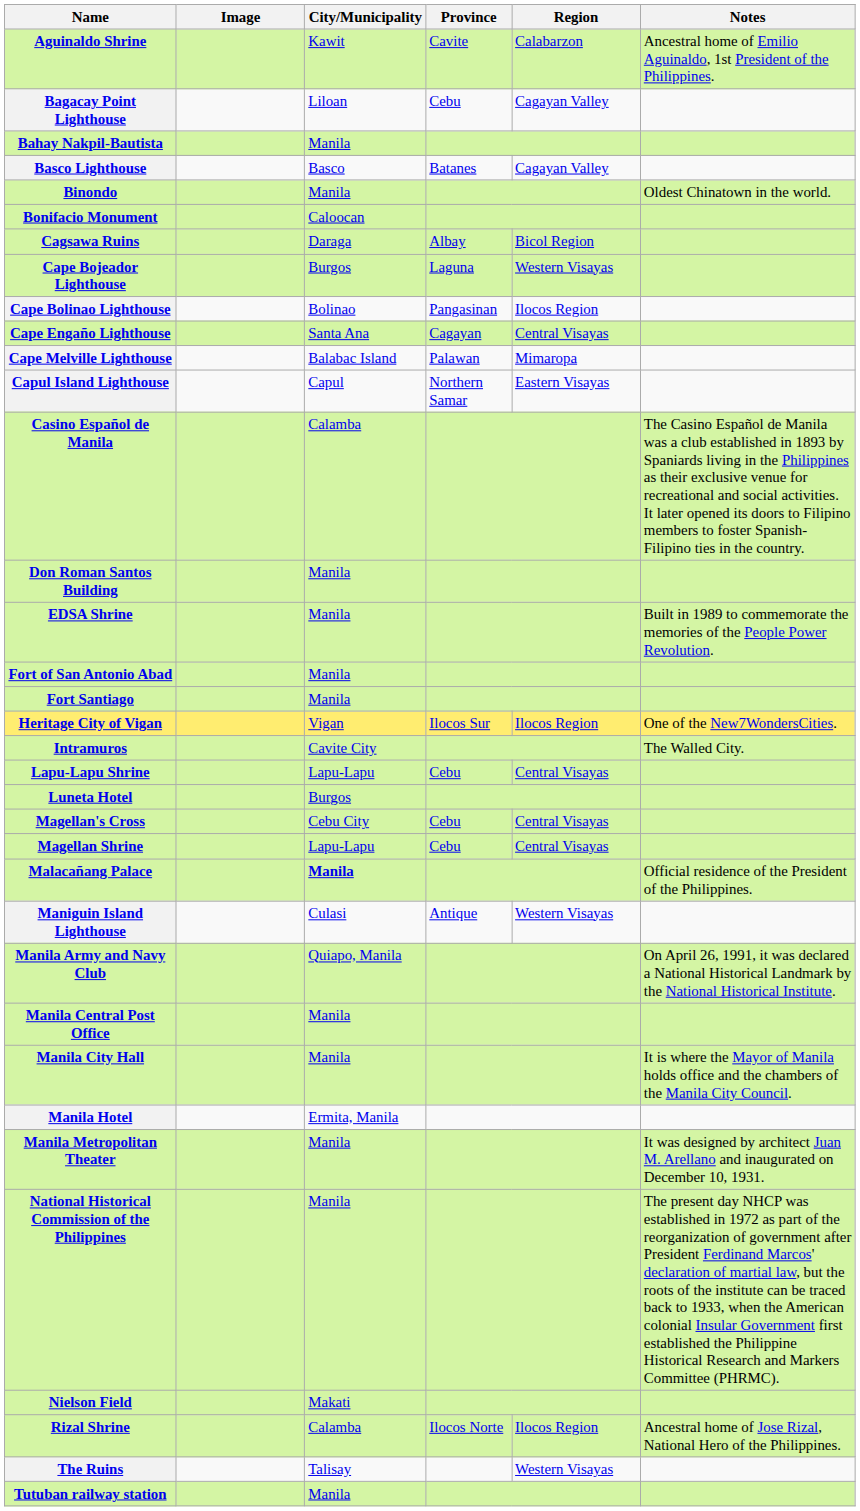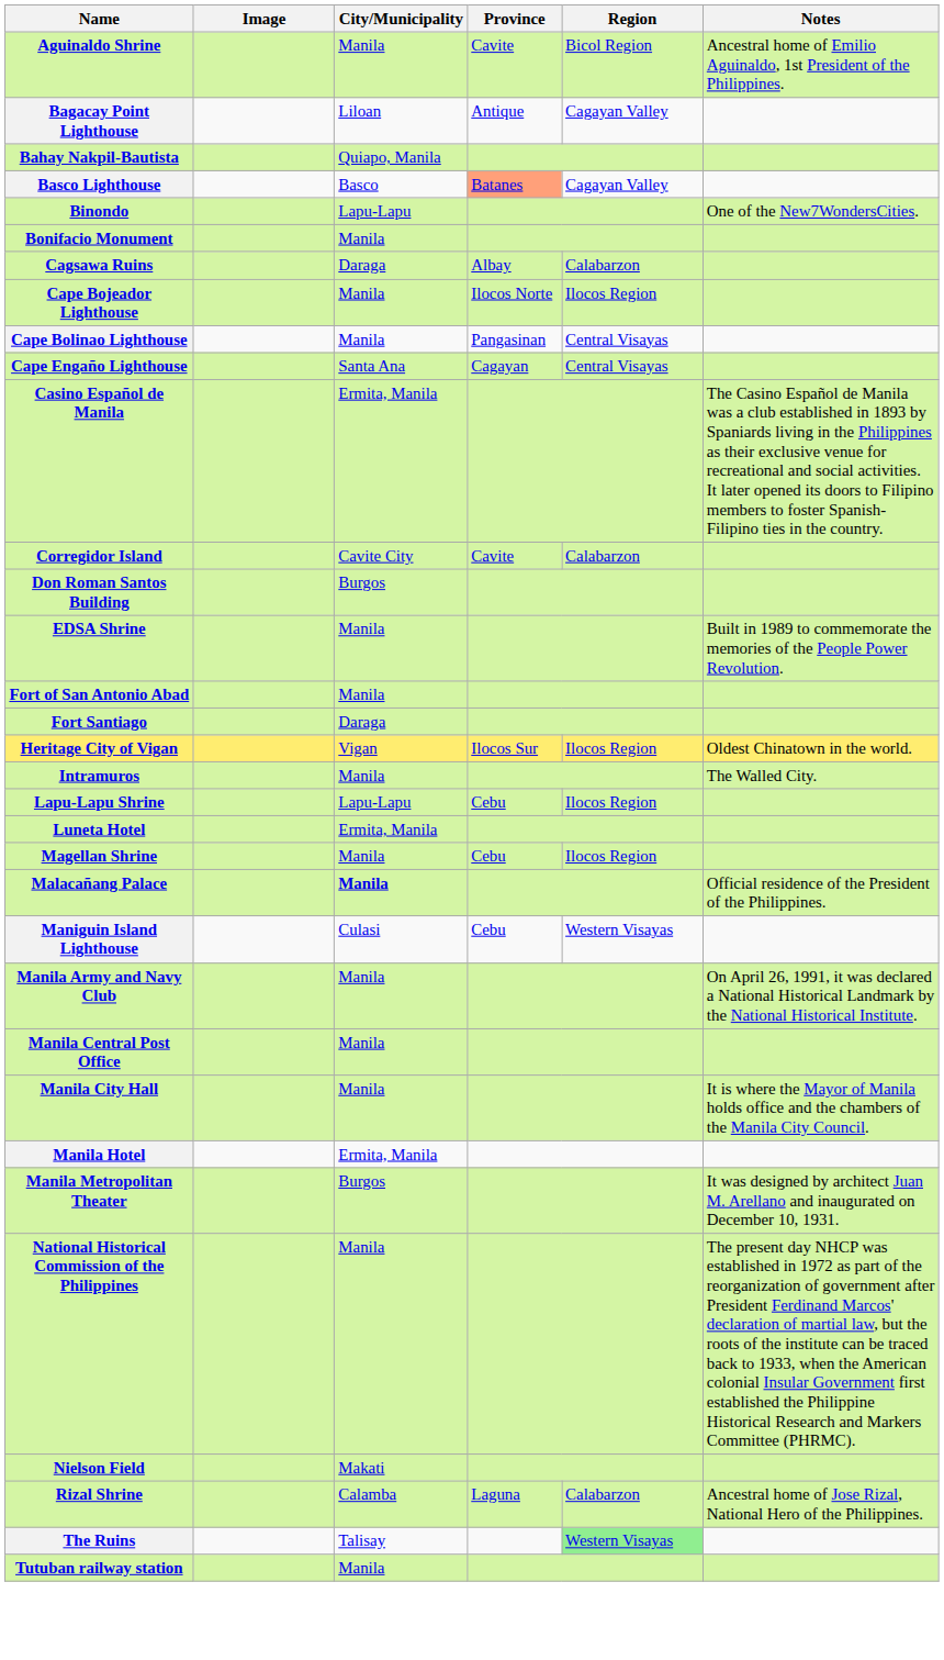Aguinaldo Shrine | City/Municipality: Kawit -> Manila
Aguinaldo Shrine | Region: Calabarzon -> Bicol Region
Bagacay Point Lighthouse | Province: Cebu -> Antique
Bahay Nakpil-Bautista | City/Municipality: Manila -> Quiapo, Manila
Basco Lighthouse | Province: no background -> lightsalmon background
Binondo | City/Municipality: Manila -> Lapu-Lapu
Binondo | Notes: Oldest Chinatown in the world. -> One of the New7WondersCities.
Bonifacio Monument | City/Municipality: Caloocan -> Manila
Cagsawa Ruins | Region: Bicol Region -> Calabarzon
Cape Bojeador Lighthouse | City/Municipality: Burgos -> Manila
Cape Bojeador Lighthouse | Province: Laguna -> Ilocos Norte
Cape Bojeador Lighthouse | Region: Western Visayas -> Ilocos Region
Cape Bolinao Lighthouse | City/Municipality: Bolinao -> Manila
Cape Bolinao Lighthouse | Region: Ilocos Region -> Central Visayas
- row: Cape Melville Lighthouse | Balabac Island | Palawan | Mimaropa
- row: Capul Island Lighthouse | Capul | Northern Samar | Eastern Visayas
Casino Español de Manila | City/Municipality: Calamba -> Ermita, Manila
+ row: Corregidor Island | Cavite City | Cavite | Calabarzon
Don Roman Santos Building | City/Municipality: Manila -> Burgos
Fort Santiago | City/Municipality: Manila -> Daraga
Heritage City of Vigan | Notes: One of the New7WondersCities. -> Oldest Chinatown in the world.
Intramuros | City/Municipality: Cavite City -> Manila
Lapu-Lapu Shrine | Region: Central Visayas -> Ilocos Region
Luneta Hotel | City/Municipality: Burgos -> Ermita, Manila
- row: Magellan's Cross | Cebu City | Cebu | Central Visayas
Magellan Shrine | City/Municipality: Lapu-Lapu -> Manila
Magellan Shrine | Region: Central Visayas -> Ilocos Region
Maniguin Island Lighthouse | Province: Antique -> Cebu
Manila Army and Navy Club | City/Municipality: Quiapo, Manila -> Manila
Manila Metropolitan Theater | City/Municipality: Manila -> Burgos
Rizal Shrine | Province: Ilocos Norte -> Laguna
Rizal Shrine | Region: Ilocos Region -> Calabarzon
The Ruins | Region: no background -> lightgreen background
